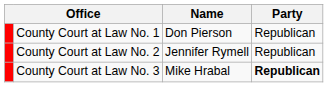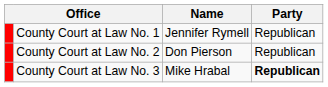County Court at Law No. 1 | Name: Don Pierson -> Jennifer Rymell
County Court at Law No. 2 | Name: Jennifer Rymell -> Don Pierson
